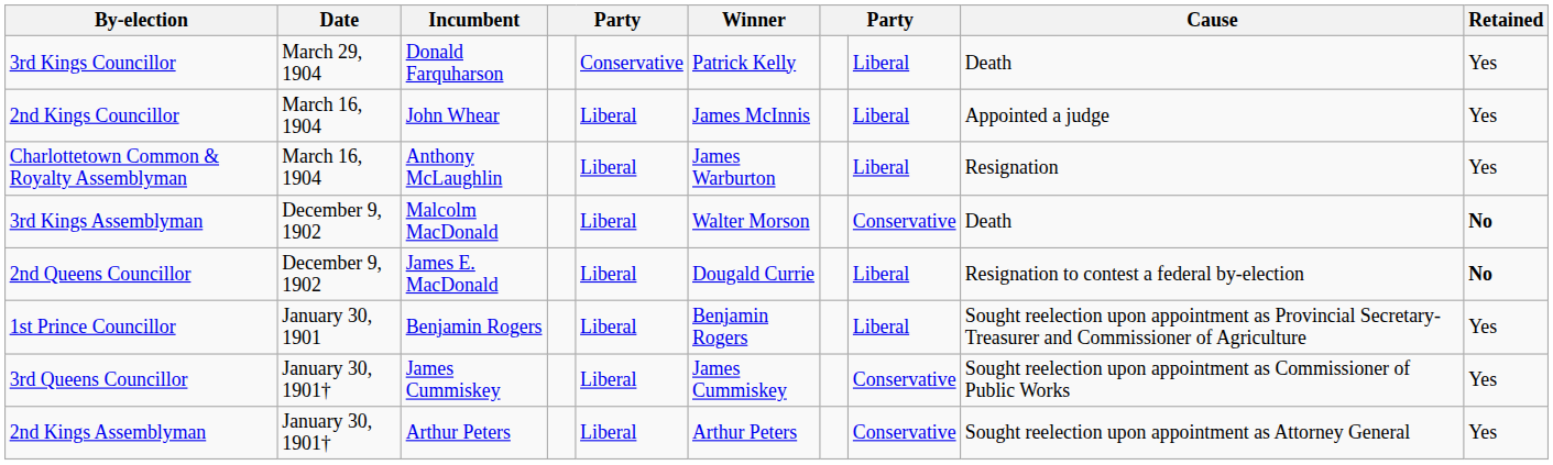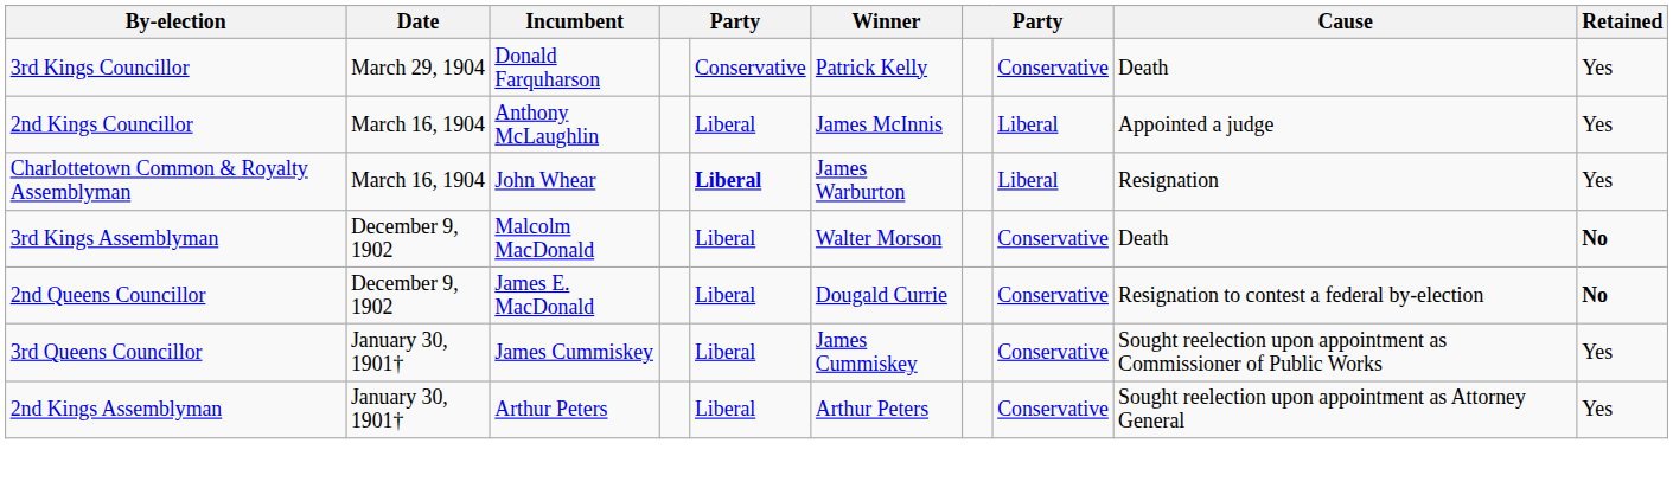3rd Kings Councillor | column 8: Liberal -> Conservative
2nd Kings Councillor | Incumbent: John Whear -> Anthony McLaughlin
Charlottetown Common & Royalty Assemblyman | Incumbent: Anthony McLaughlin -> John Whear
Charlottetown Common & Royalty Assemblyman | column 5: normal -> bold
2nd Queens Councillor | column 8: Liberal -> Conservative
- row: 1st Prince Councillor | January 30, 1901 | Benjamin Rogers | Liberal | Benjamin Rogers | Liberal | Sought reelection upon appointment as Provincial Secretary-Treasurer and Commissioner of Agriculture | Yes
